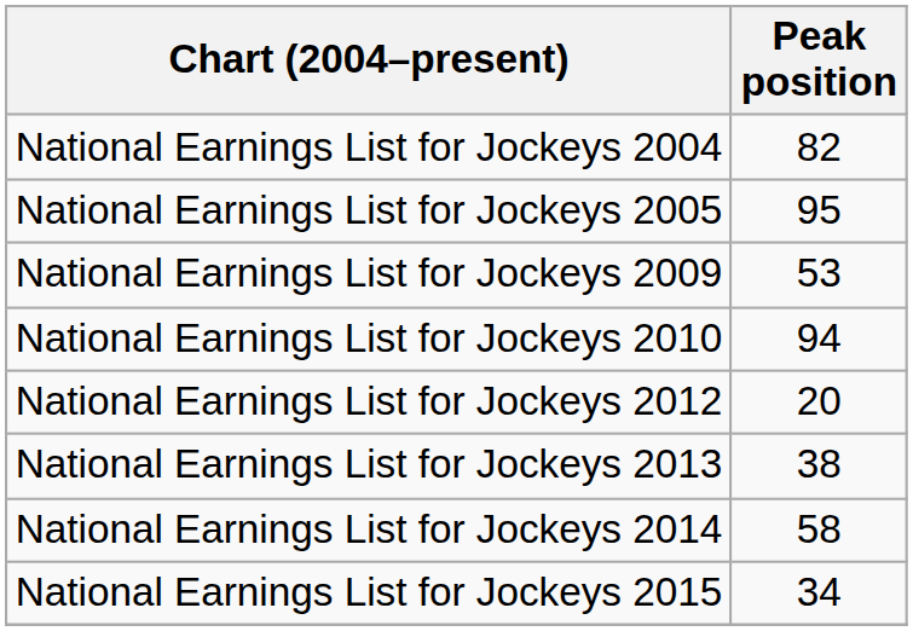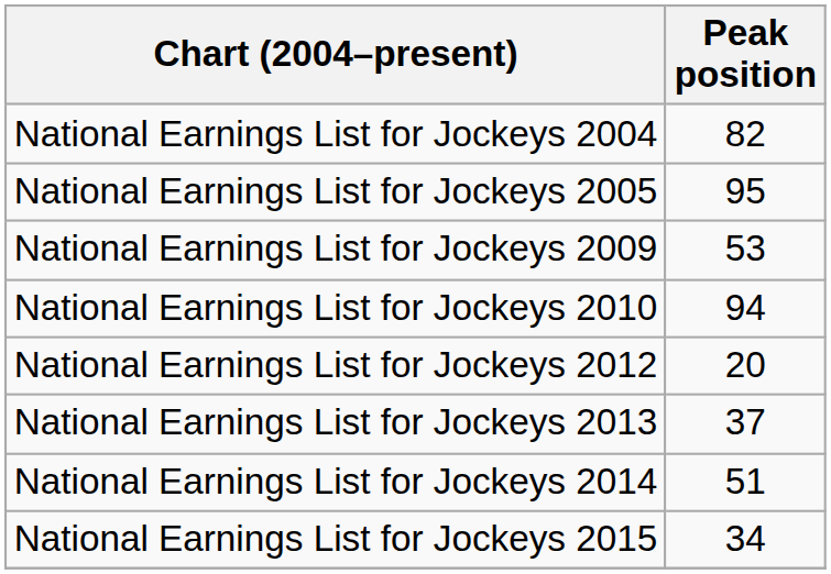National Earnings List for Jockeys 2013 | Peak position: 38 -> 37
National Earnings List for Jockeys 2014 | Peak position: 58 -> 51
